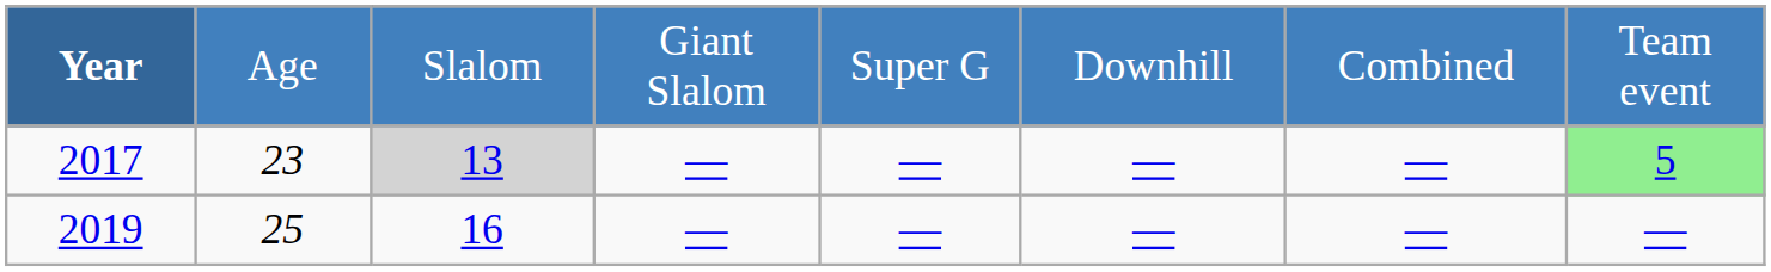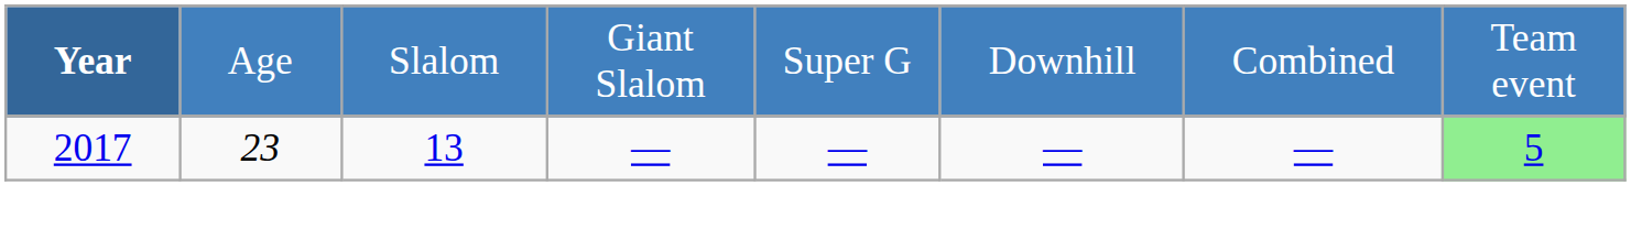2017 | column 3: lightgrey background -> no background
- row: 2019 | 25 | 16 | — | — | — | — | —
